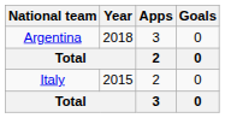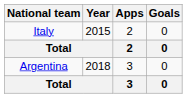rows swapped: Italy <-> Argentina
